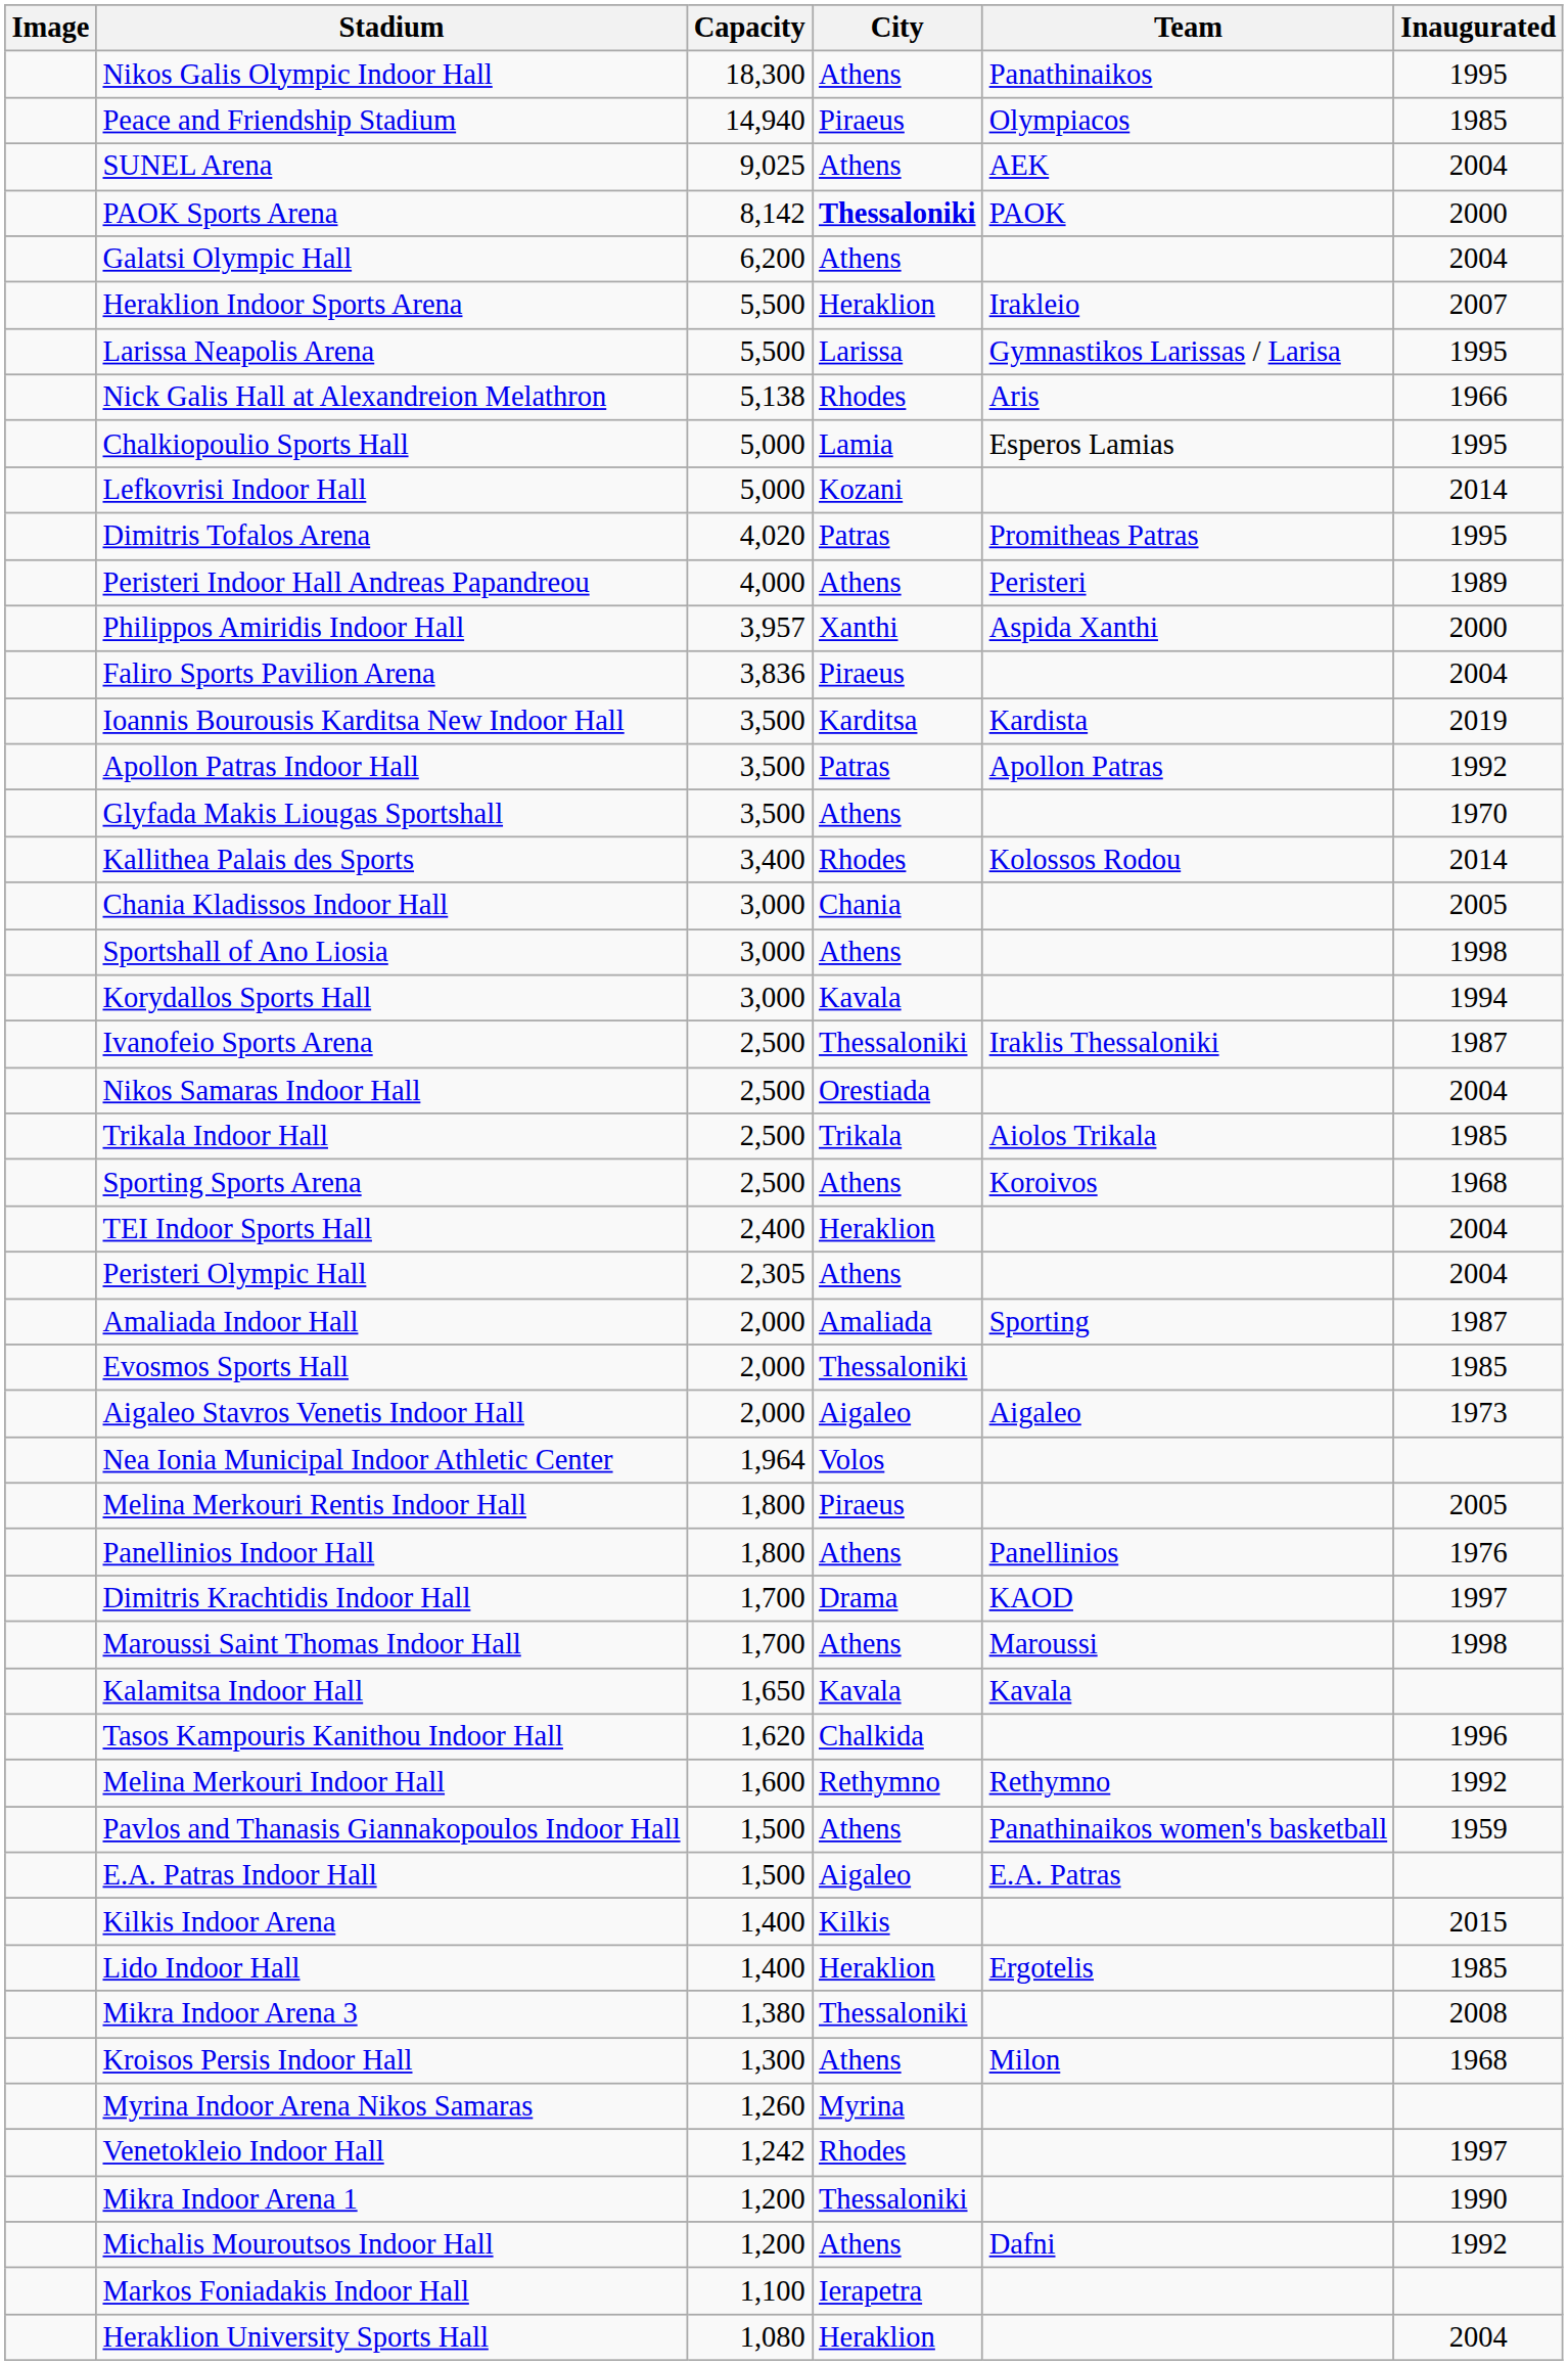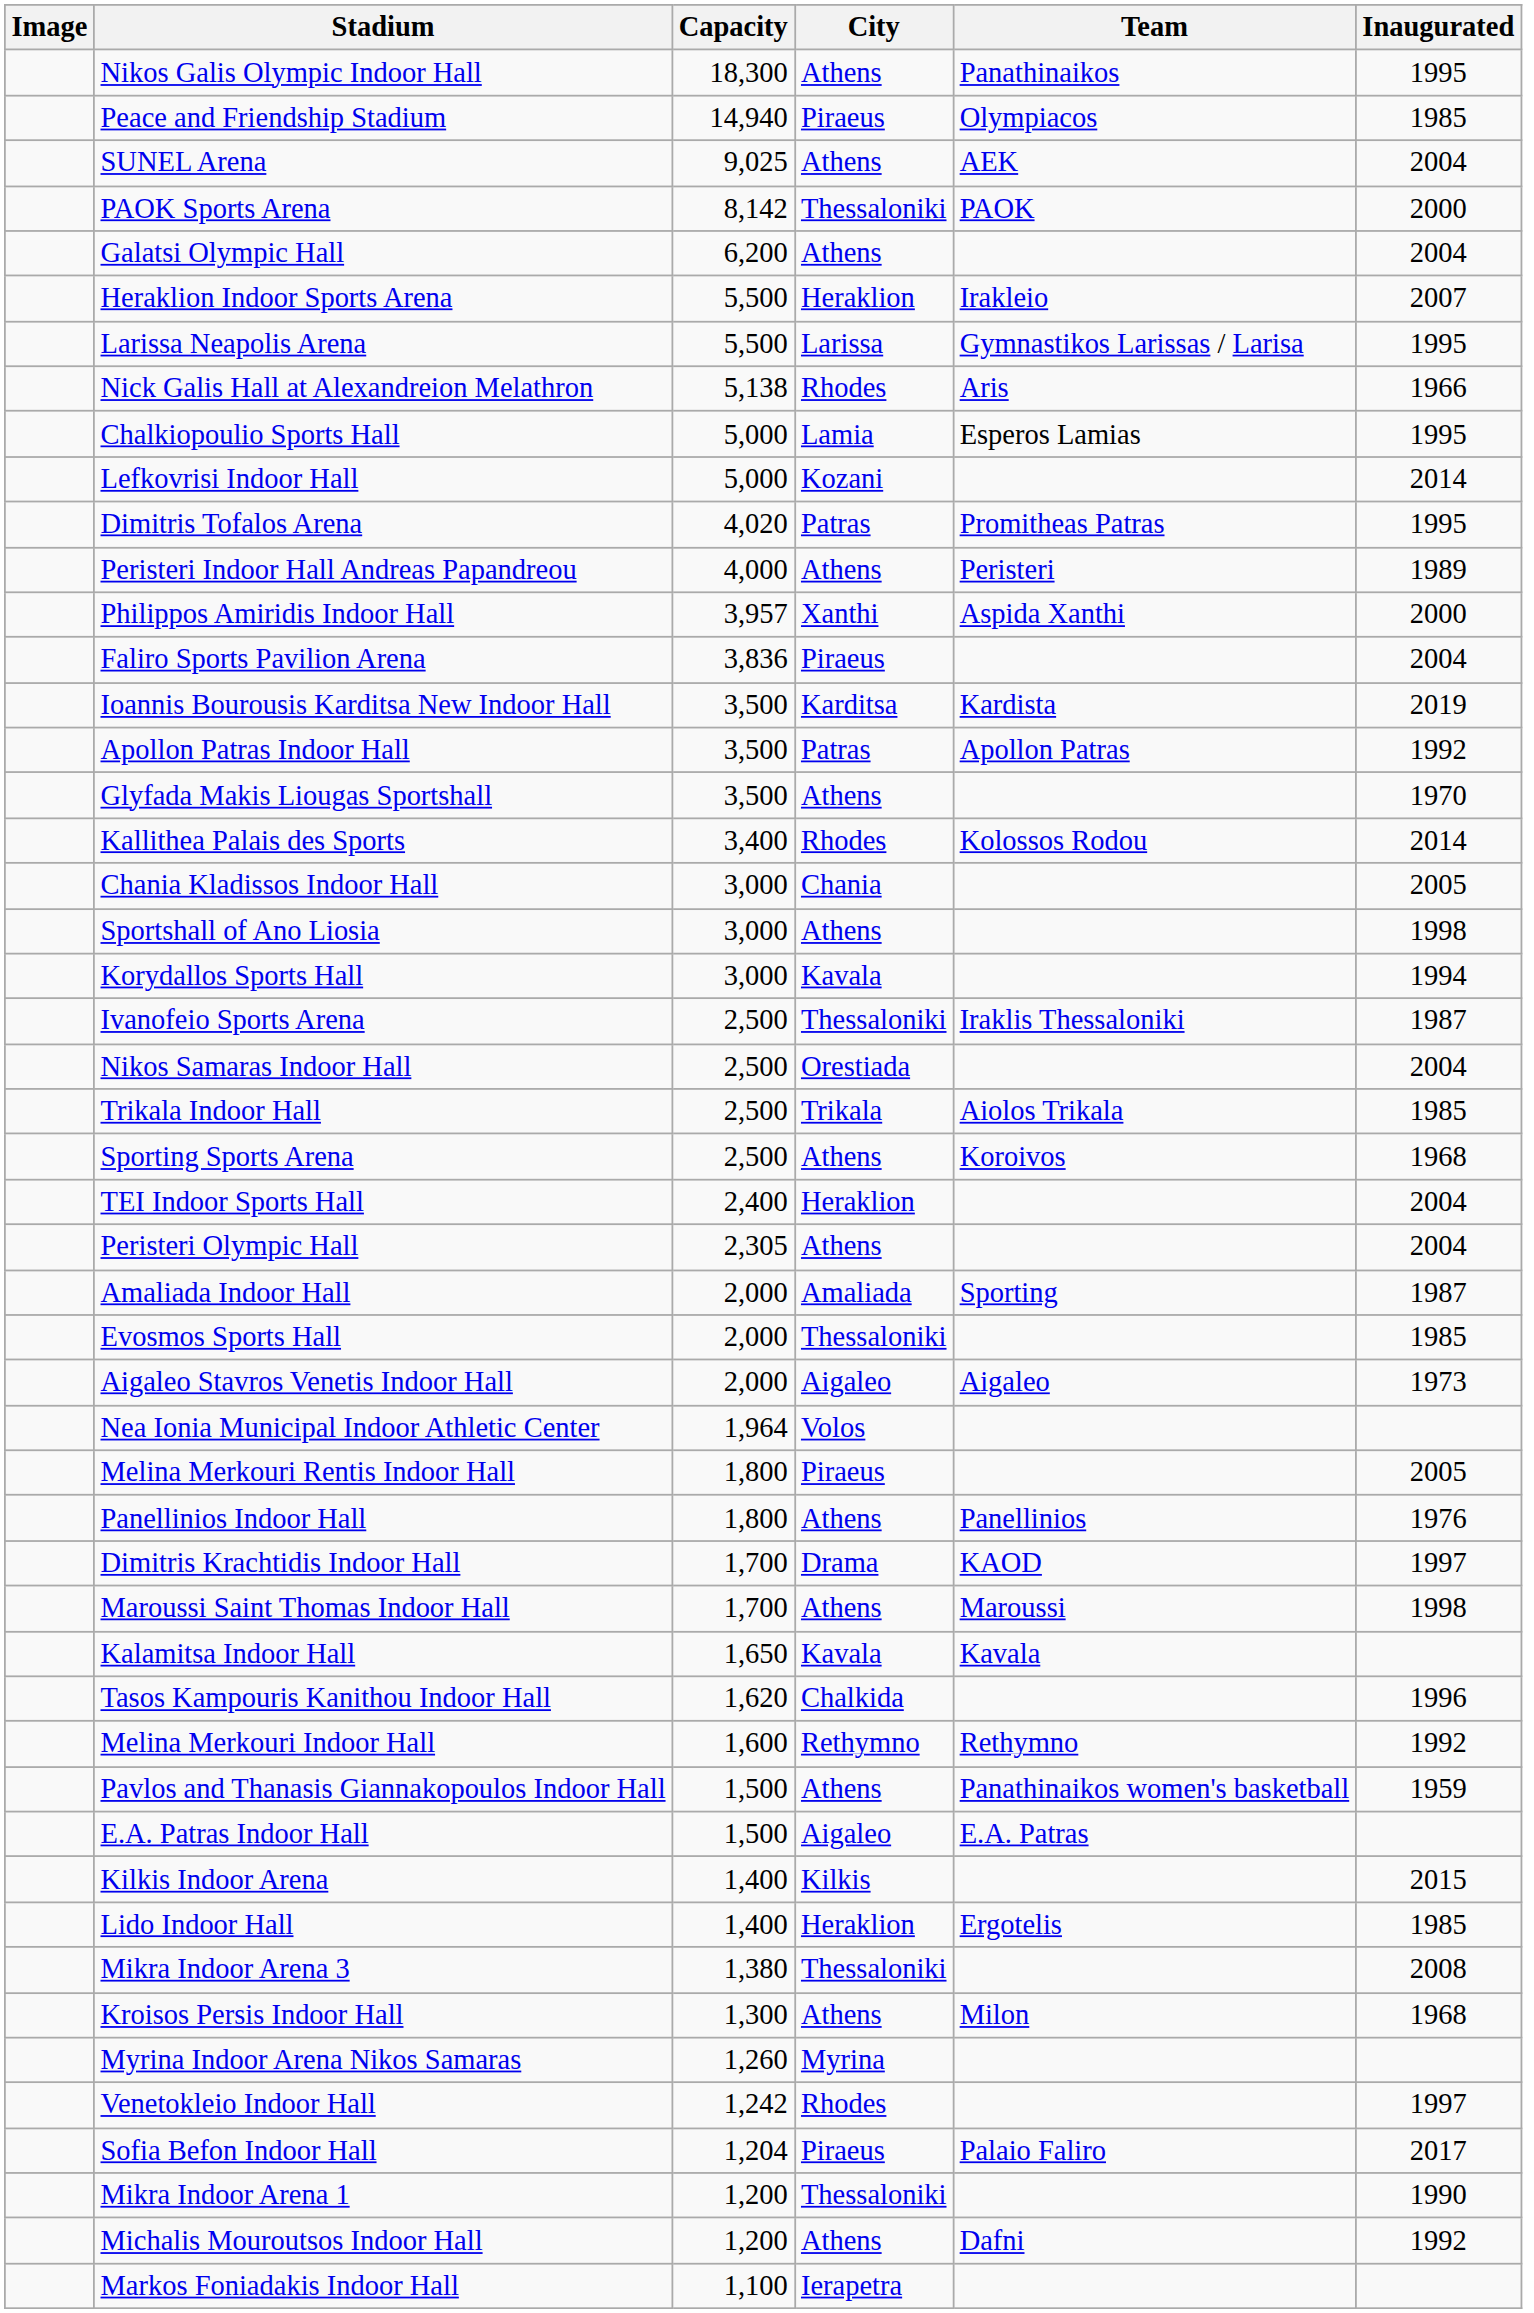PAOK Sports Arena | City: bold -> normal
+ row: Sofia Befon Indoor Hall | 1,204 | Piraeus | Palaio Faliro | 2017
- row: Heraklion University Sports Hall | 1,080 | Heraklion | 2004
